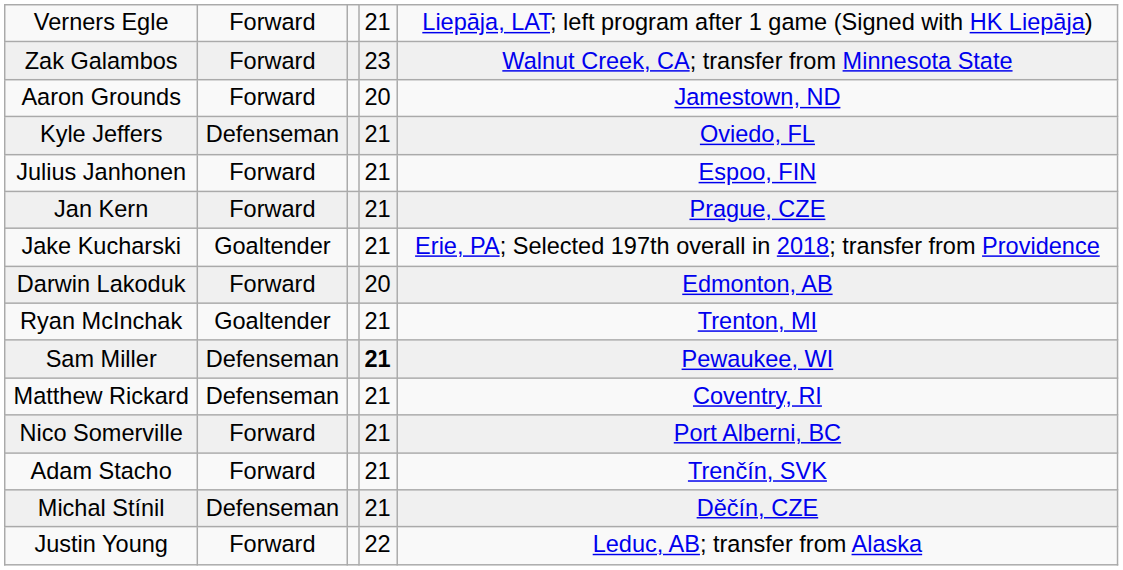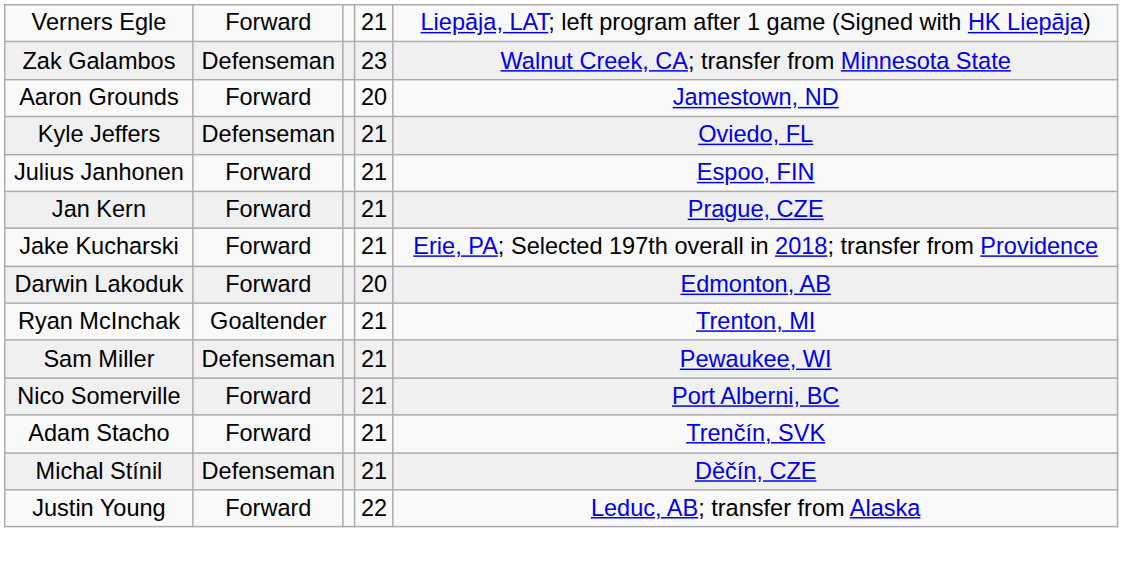Zak Galambos | column 2: Forward -> Defenseman
Jake Kucharski | column 2: Goaltender -> Forward
Sam Miller | column 4: bold -> normal
- row: Matthew Rickard | Defenseman | 21 | Coventry, RI
